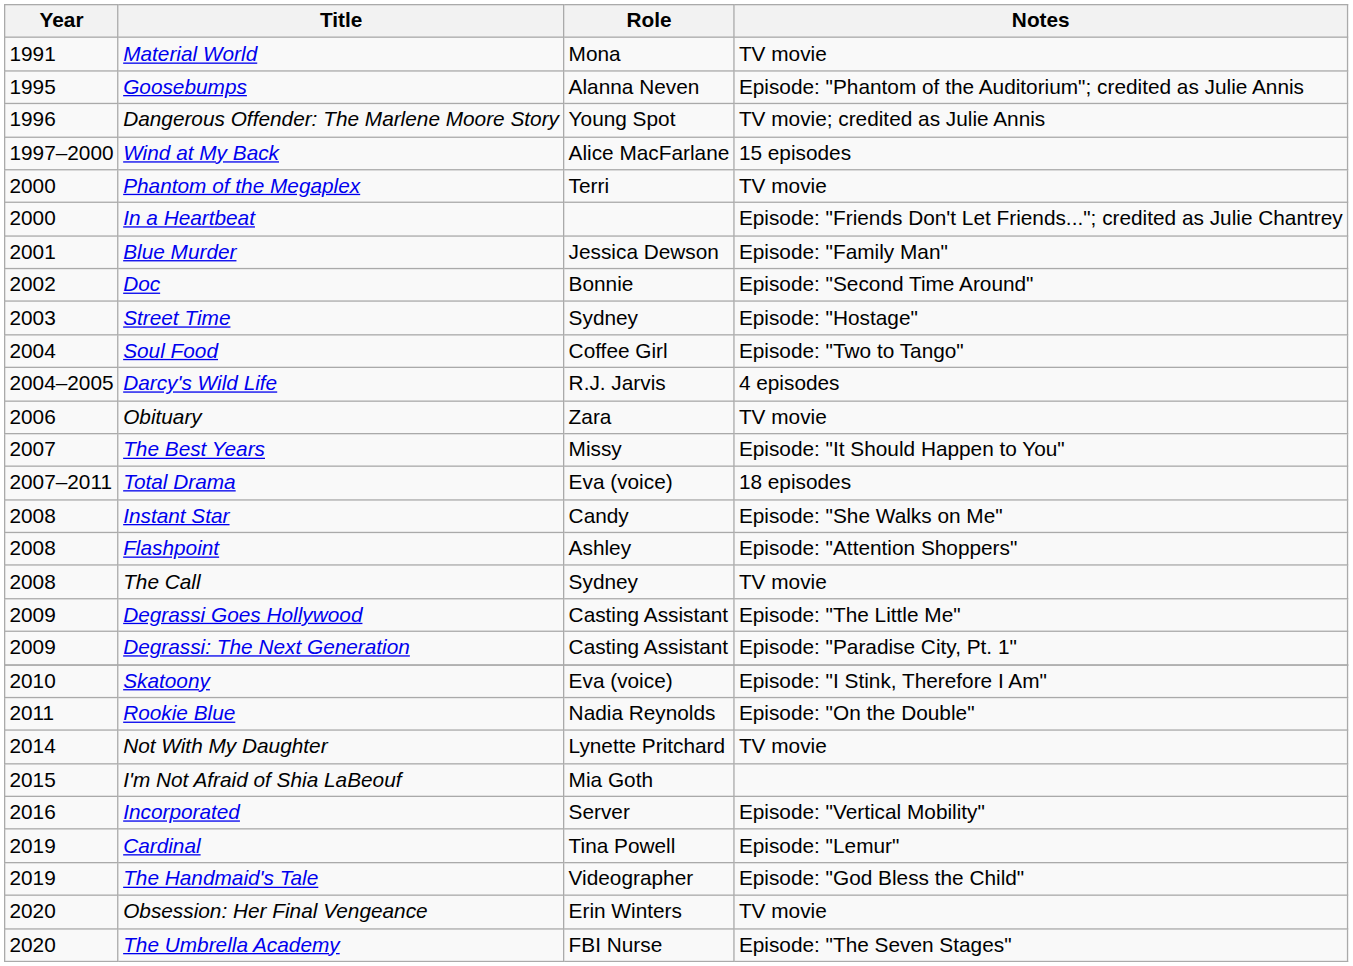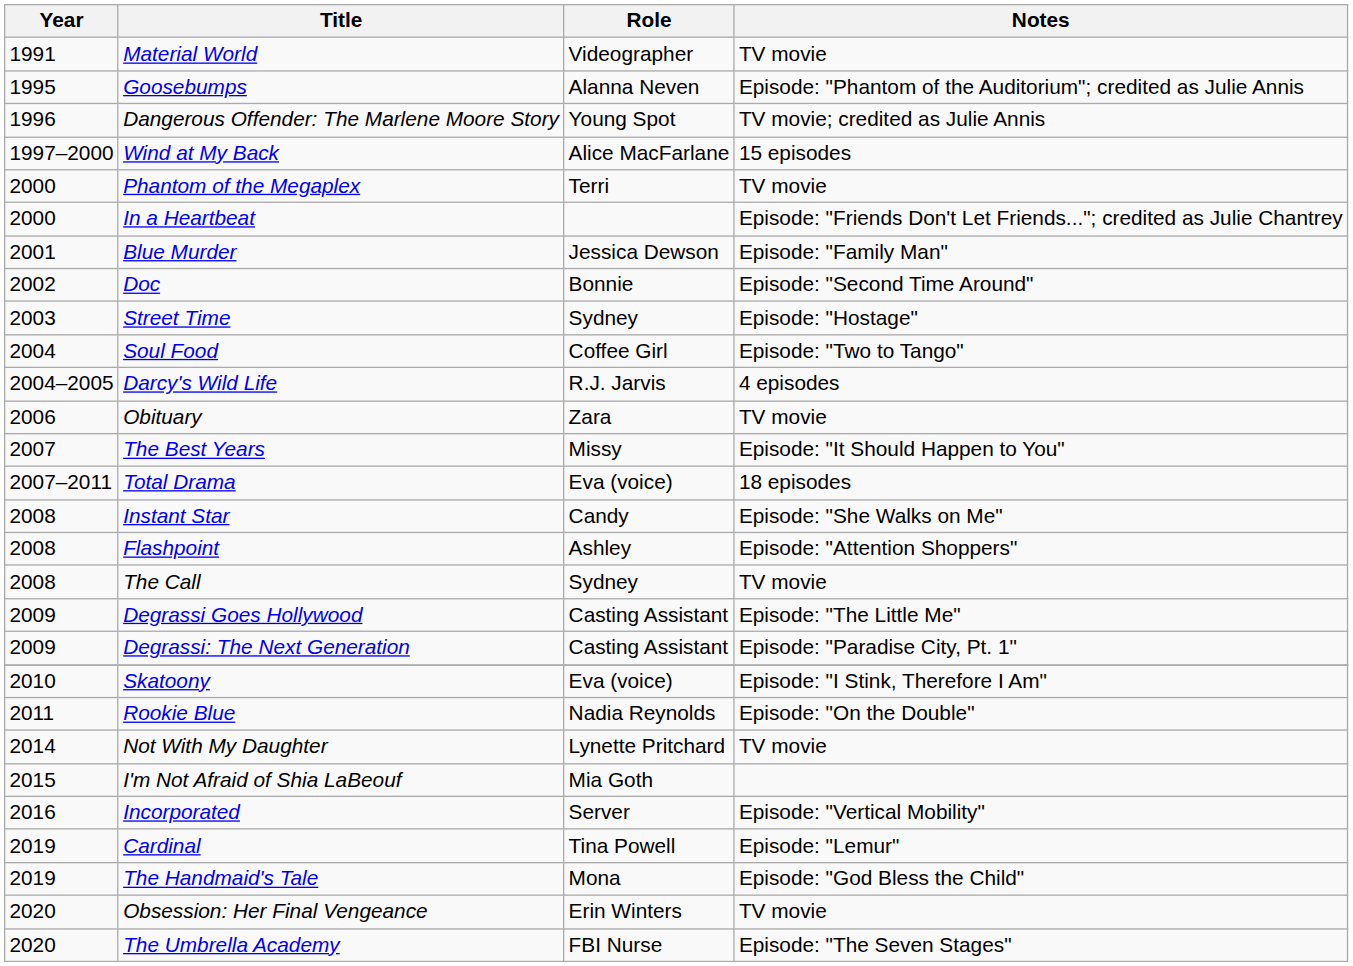Material World | Role: Mona -> Videographer
The Handmaid's Tale | Role: Videographer -> Mona
